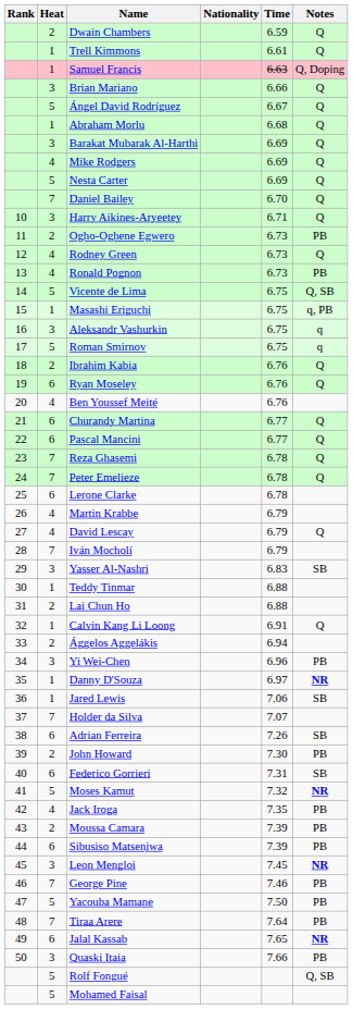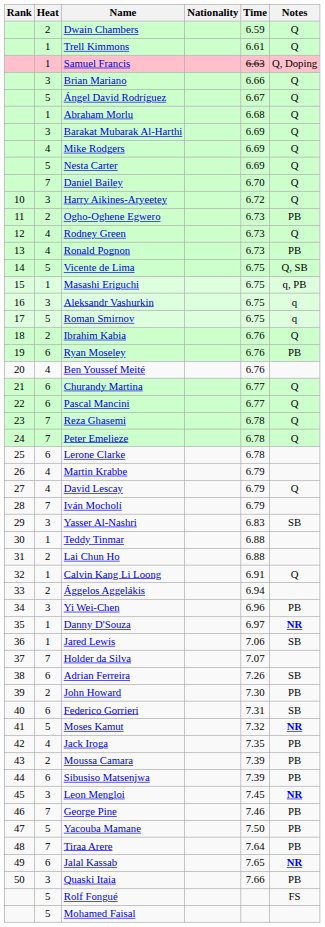Harry Aikines-Aryeetey | Time: 6.71 -> 6.72
Ryan Moseley | Notes: Q -> PB
Rolf Fongué | Notes: Q, SB -> FS
